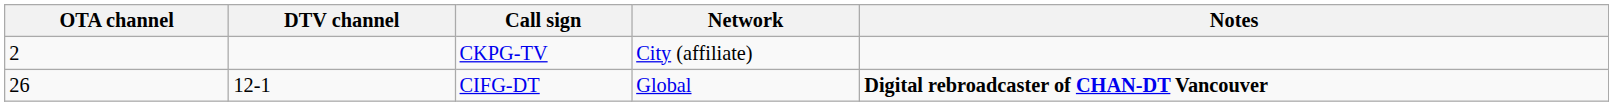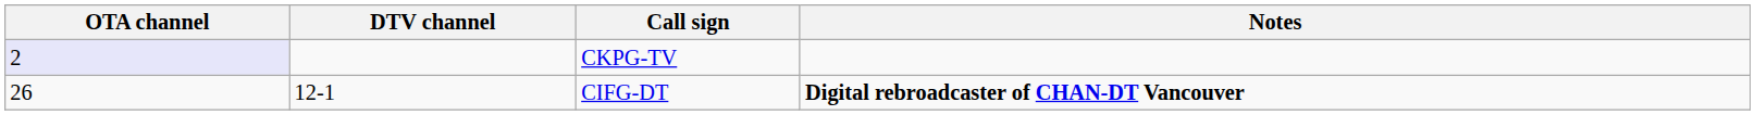- column: Network | City (affiliate) | Global
CKPG-TV | OTA channel: no background -> lavender background
